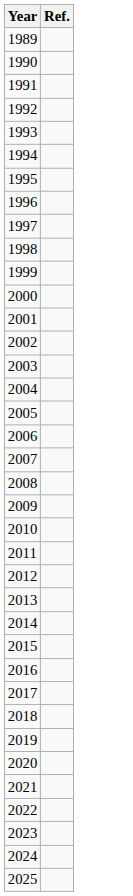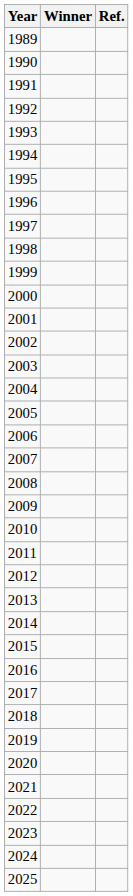+ column: Winner
